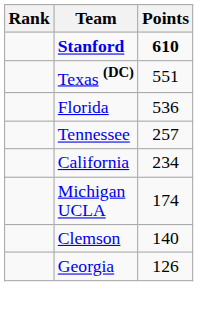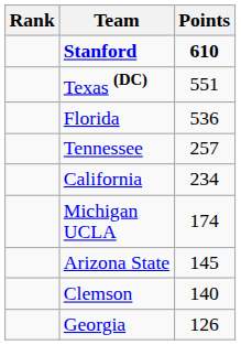+ row: Arizona State | 145
